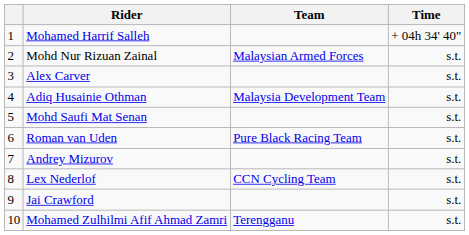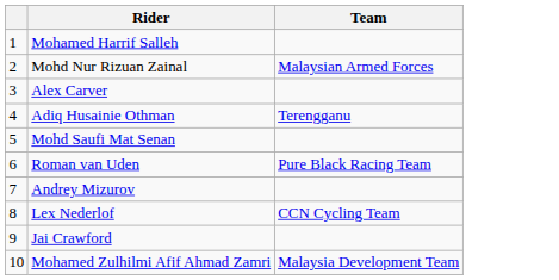- column: Time | + 04h 34' 40" | s.t. | s.t. | s.t. | s.t. | s.t. | s.t. | s.t. | s.t. | s.t.
Adiq Husainie Othman | Team: Malaysia Development Team -> Terengganu
Mohamed Zulhilmi Afif Ahmad Zamri | Team: Terengganu -> Malaysia Development Team
